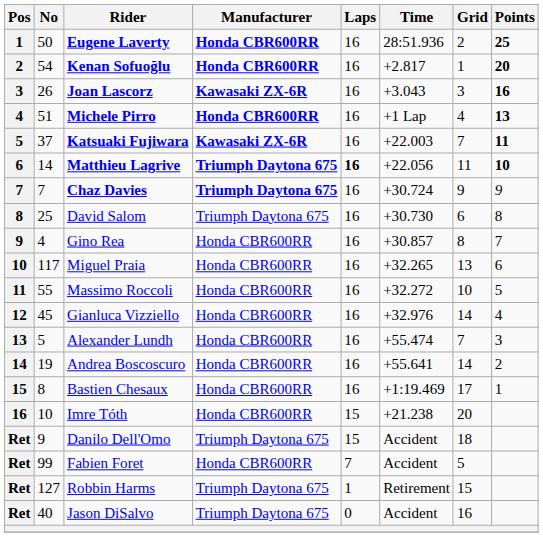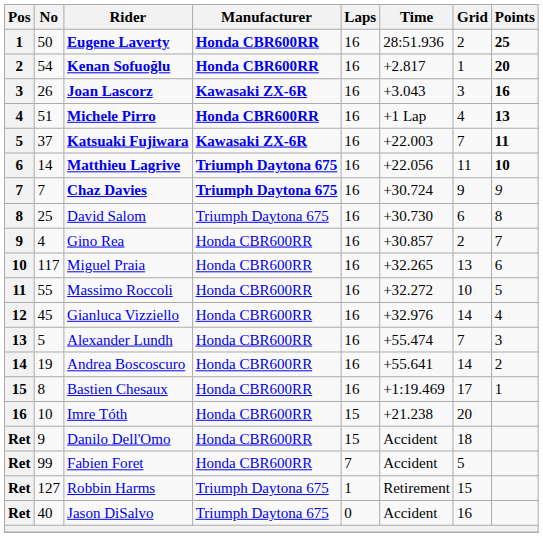Matthieu Lagrive | Laps: bold -> normal
Gino Rea | Grid: 8 -> 2
Danilo Dell'Omo | Manufacturer: Triumph Daytona 675 -> Honda CBR600RR
